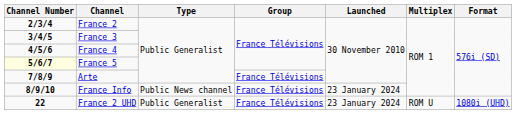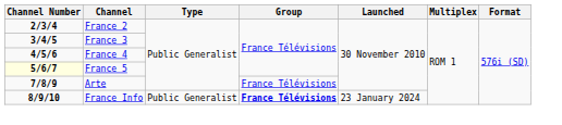France Info | Type: Public News channel -> Public Generalist
France Info | Group: normal -> bold
- row: 22 | France 2 UHD | Public Generalist | France Télévisions | 23 January 2024 | ROM U | 1080i (UHD)
